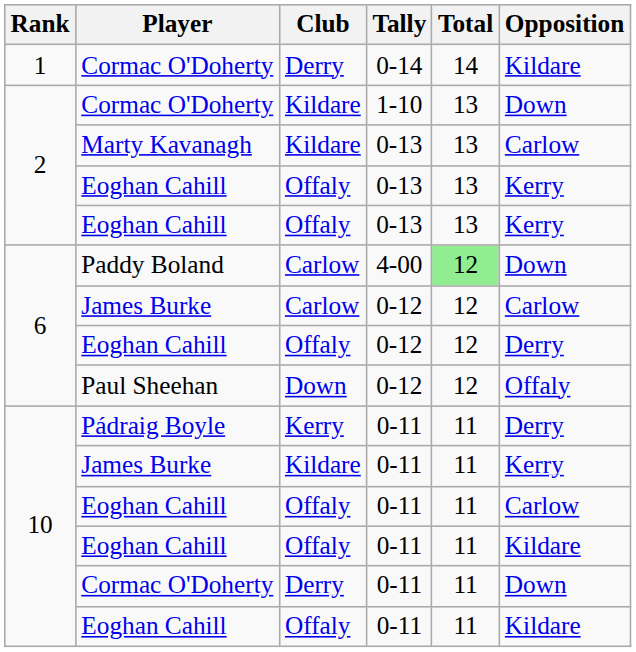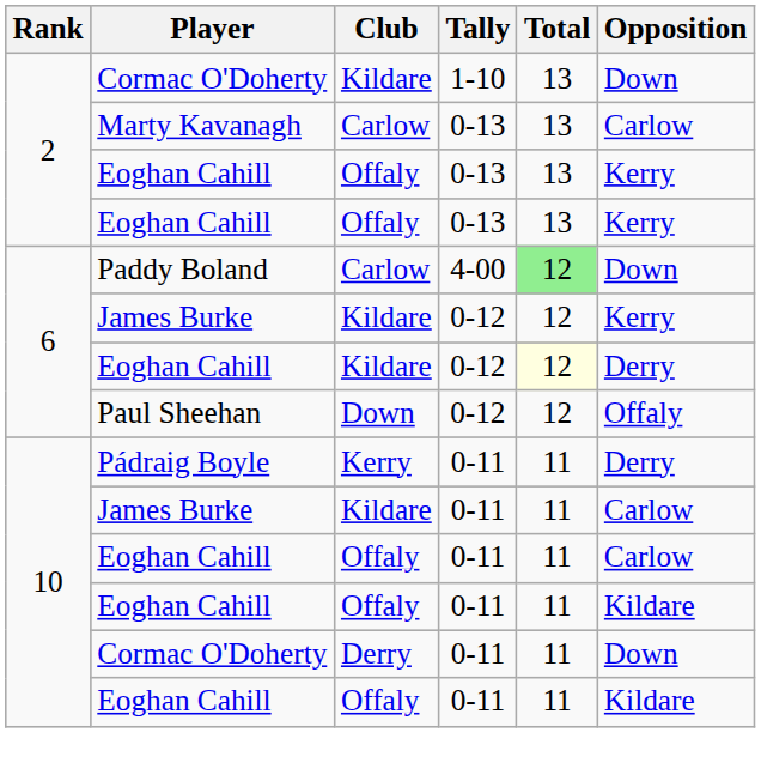- row: 1 | Cormac O'Doherty | Derry | 0-14 | 14 | Kildare
Marty Kavanagh | Club: Kildare -> Carlow
James Burke / 0-12 | Club: Carlow -> Kildare
James Burke / 0-12 | Opposition: Carlow -> Kerry
Eoghan Cahill / 0-12 | Club: Offaly -> Kildare
Eoghan Cahill / 0-12 | Total: no background -> lightyellow background
James Burke / 0-11 | Opposition: Kerry -> Carlow
